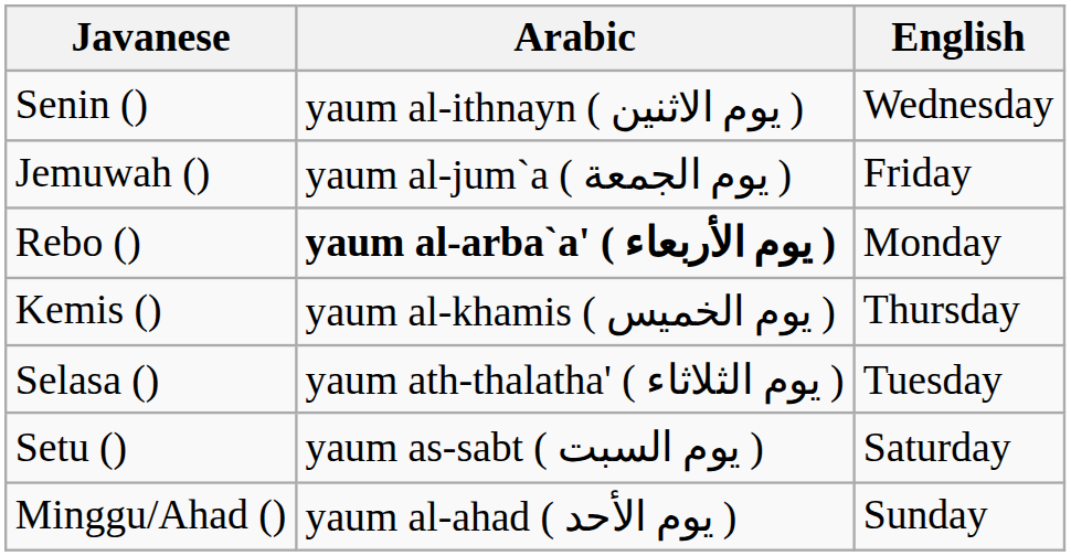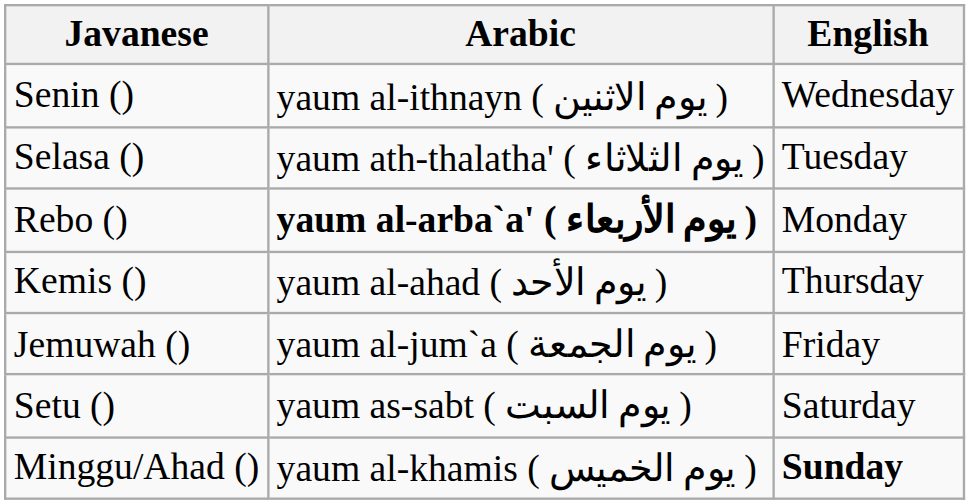rows swapped: Selasa () <-> Jemuwah ()
Kemis () | Arabic: yaum al-khamis ( يوم الخميس ) -> yaum al-ahad ( يوم الأحد )
Minggu/Ahad () | Arabic: yaum al-ahad ( يوم الأحد ) -> yaum al-khamis ( يوم الخميس )
Minggu/Ahad () | English: normal -> bold
